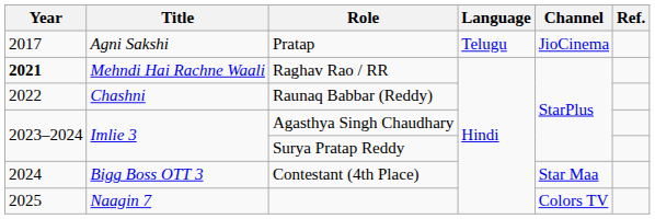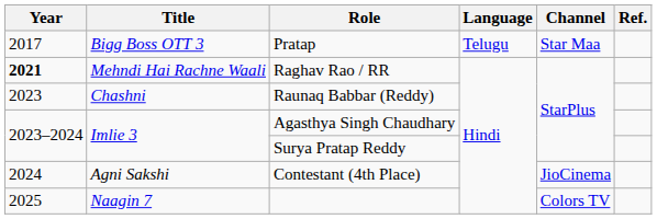Pratap | Title: Agni Sakshi -> Bigg Boss OTT 3
Pratap | Channel: JioCinema -> Star Maa
Raunaq Babbar (Reddy) | Year: 2022 -> 2023
Contestant (4th Place) | Title: Bigg Boss OTT 3 -> Agni Sakshi
Contestant (4th Place) | Channel: Star Maa -> JioCinema
